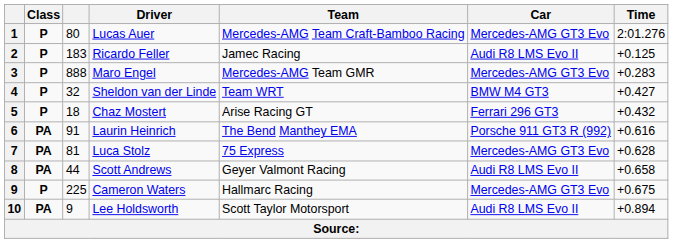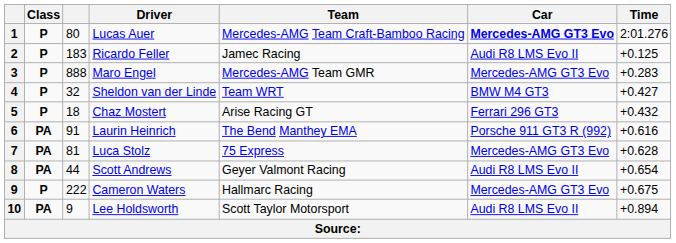Lucas Auer | Car: normal -> bold
Scott Andrews | Time: +0.658 -> +0.654
Cameron Waters | column 3: 225 -> 222
